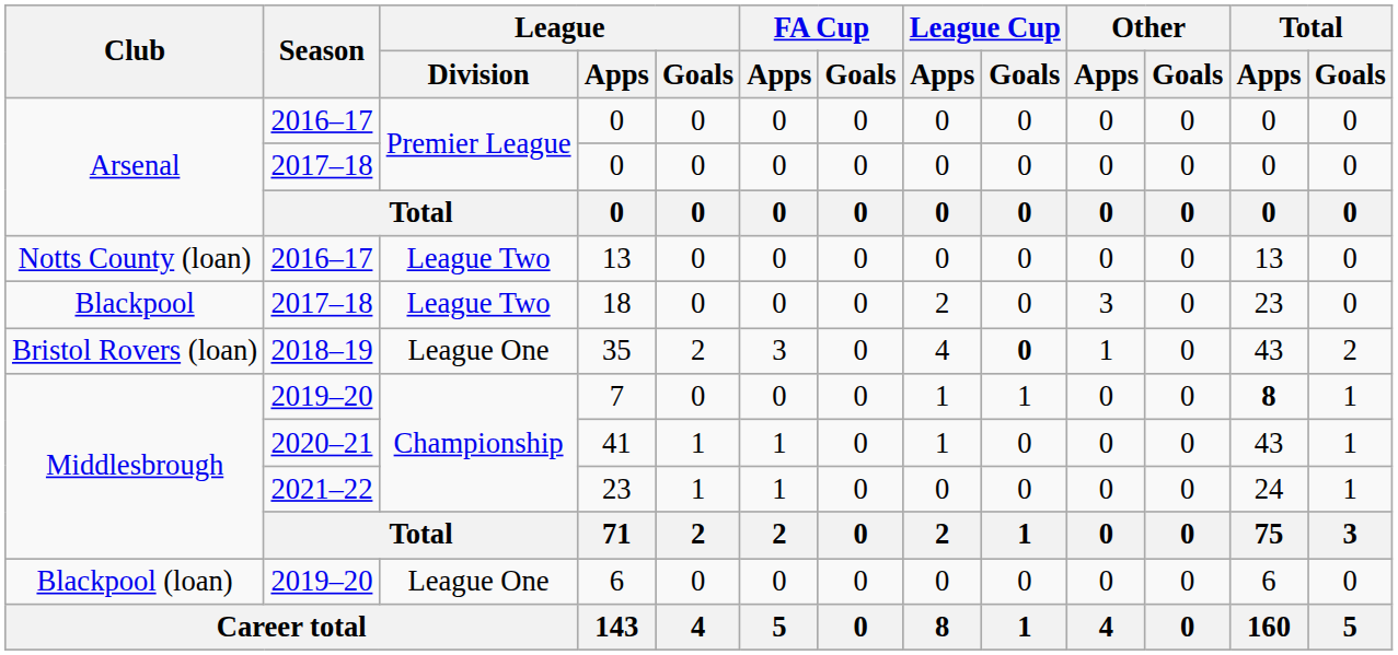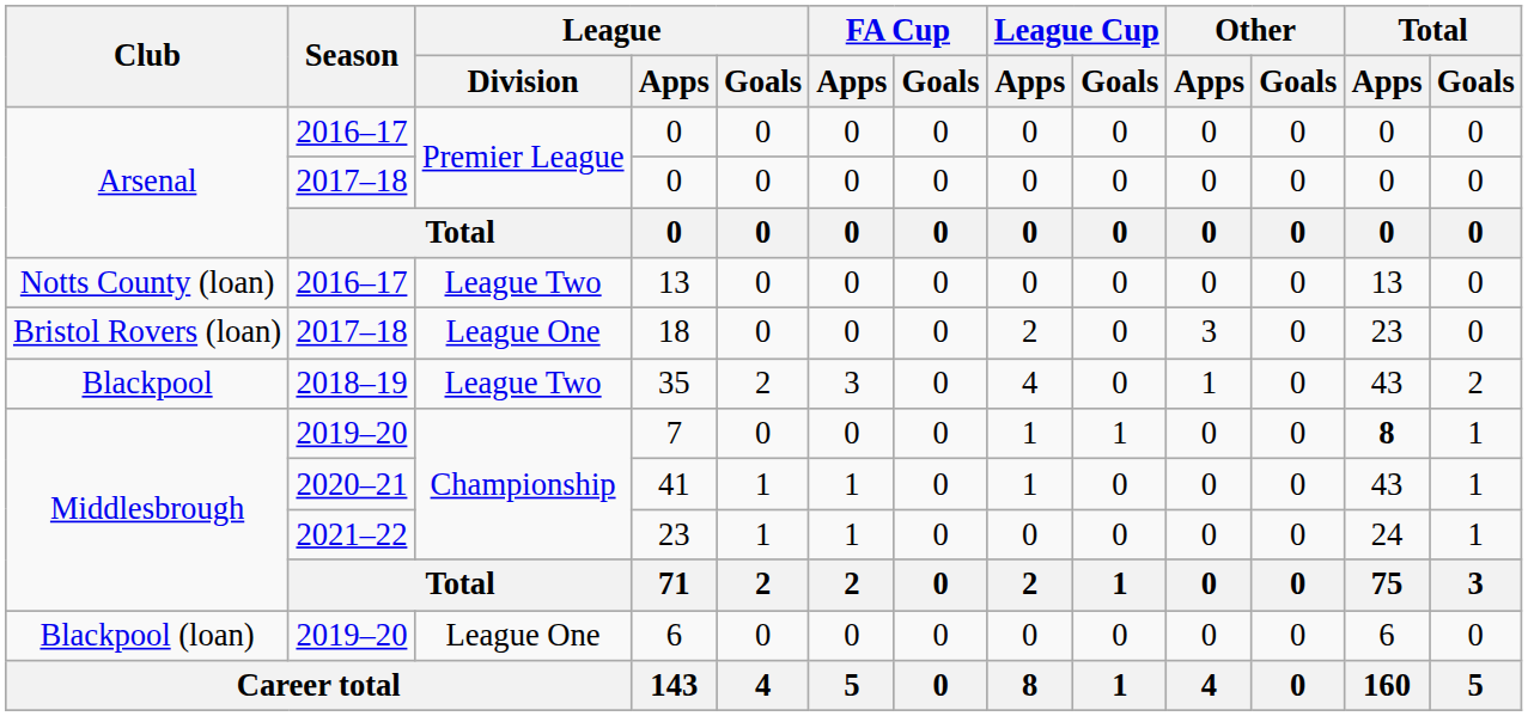18 | Club: Blackpool -> Bristol Rovers (loan)
18 | League / Division: League Two -> League One
35 | Club: Bristol Rovers (loan) -> Blackpool
35 | League / Division: League One -> League Two
35 | League Cup / Goals: bold -> normal
